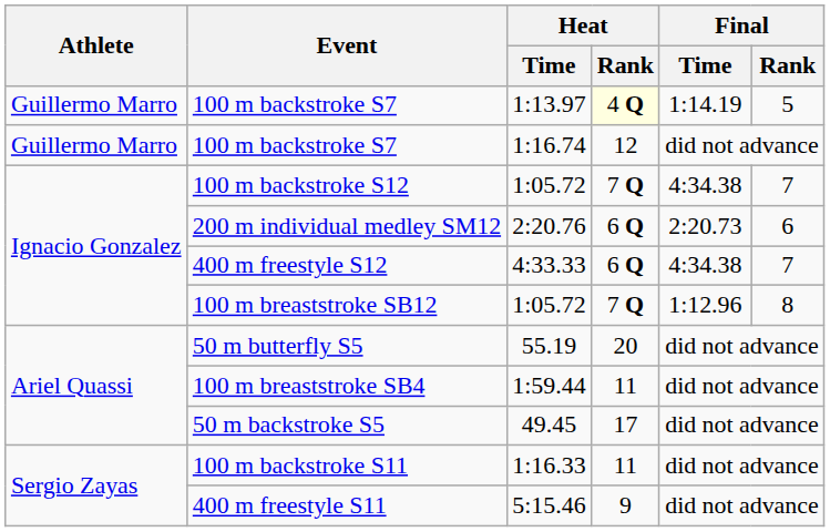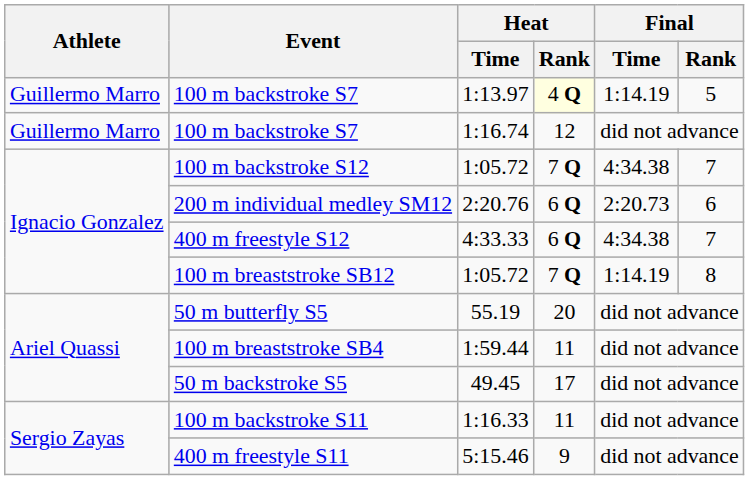100 m breaststroke SB12 | Final / Time: 1:12.96 -> 1:14.19
